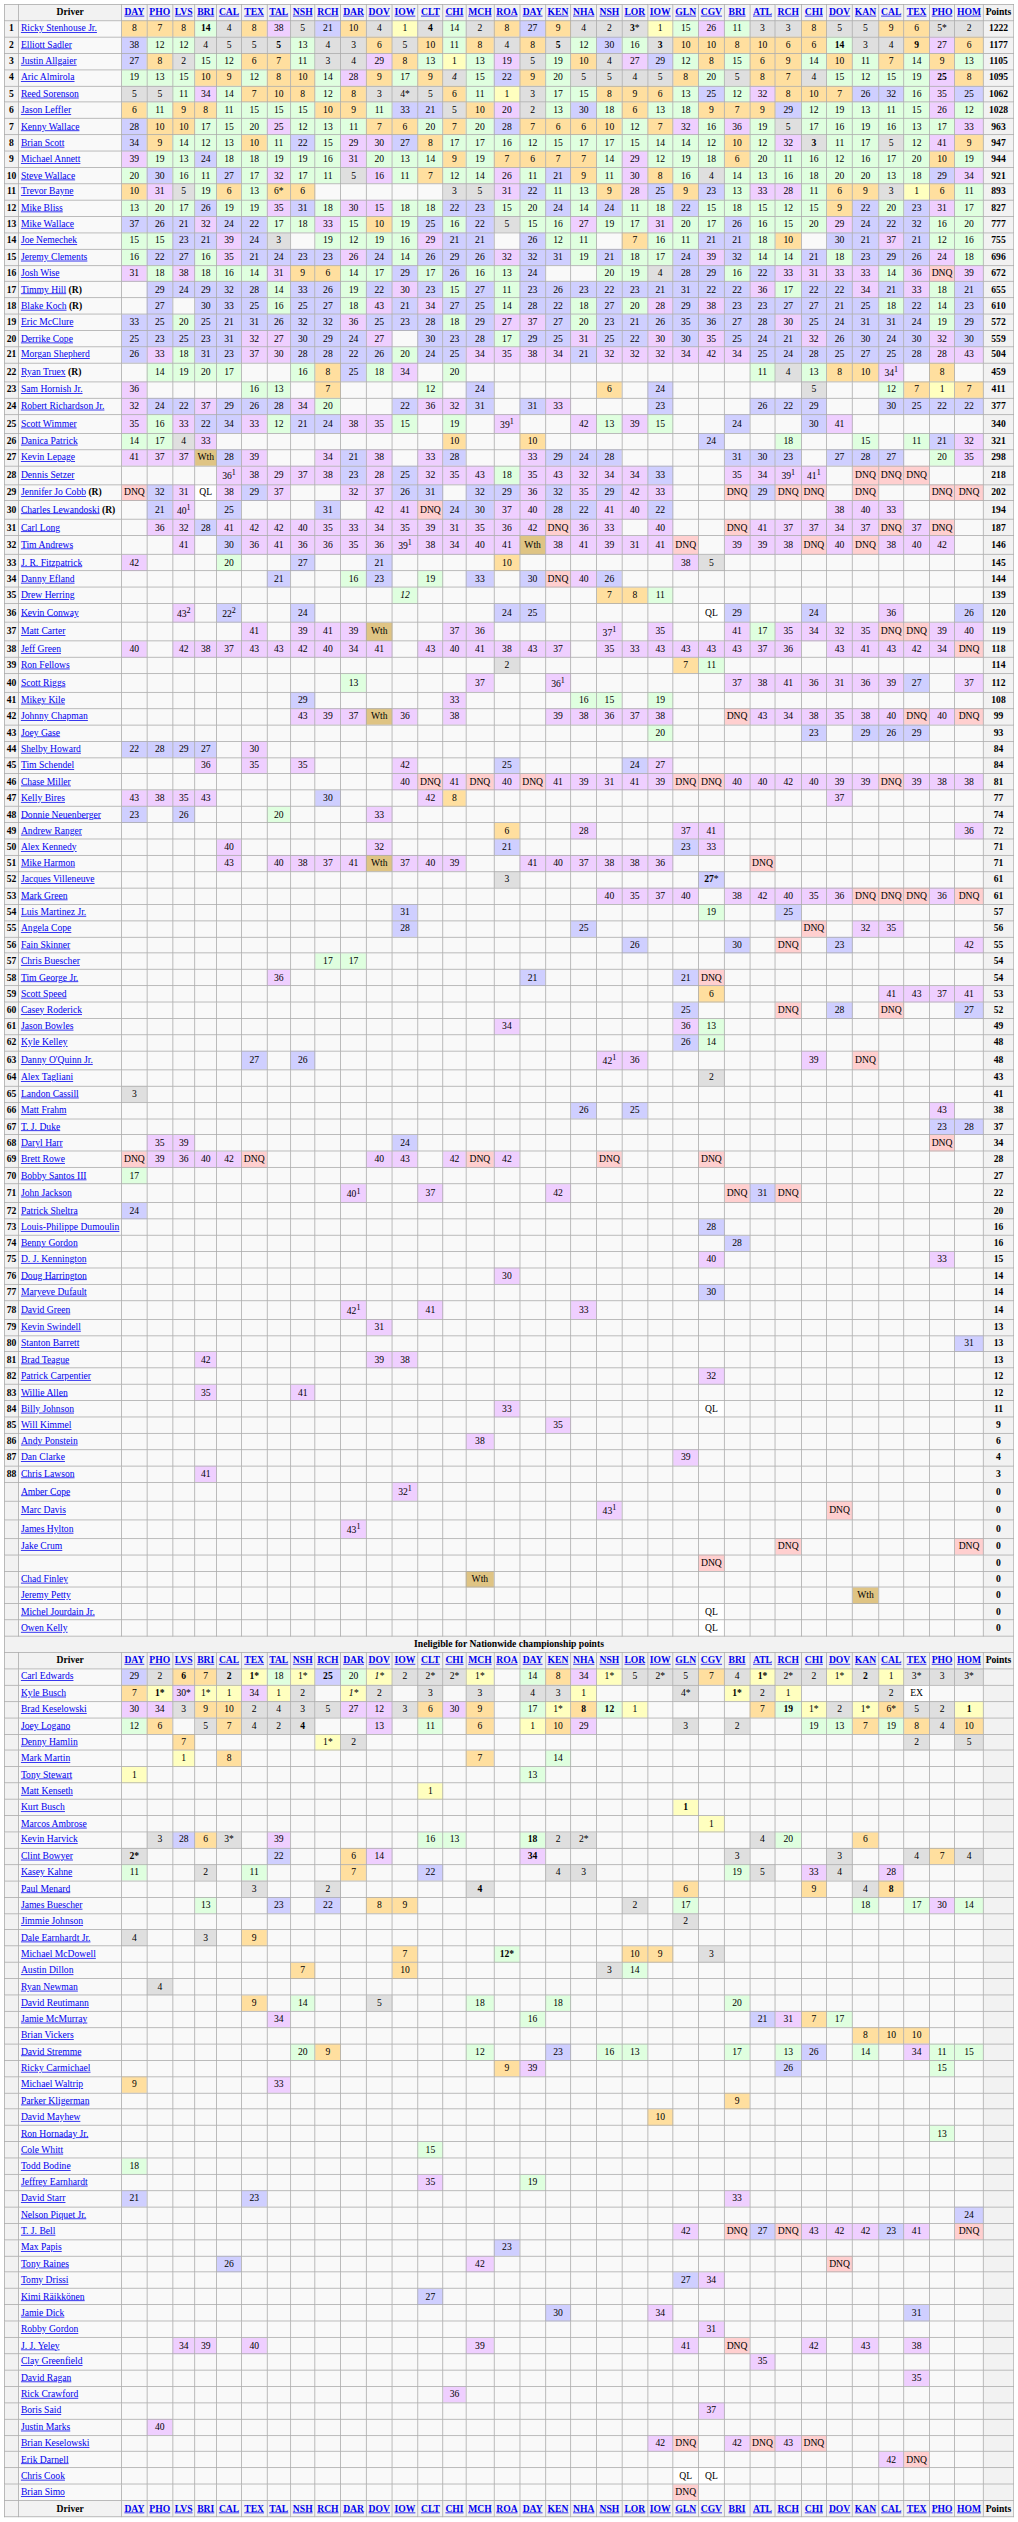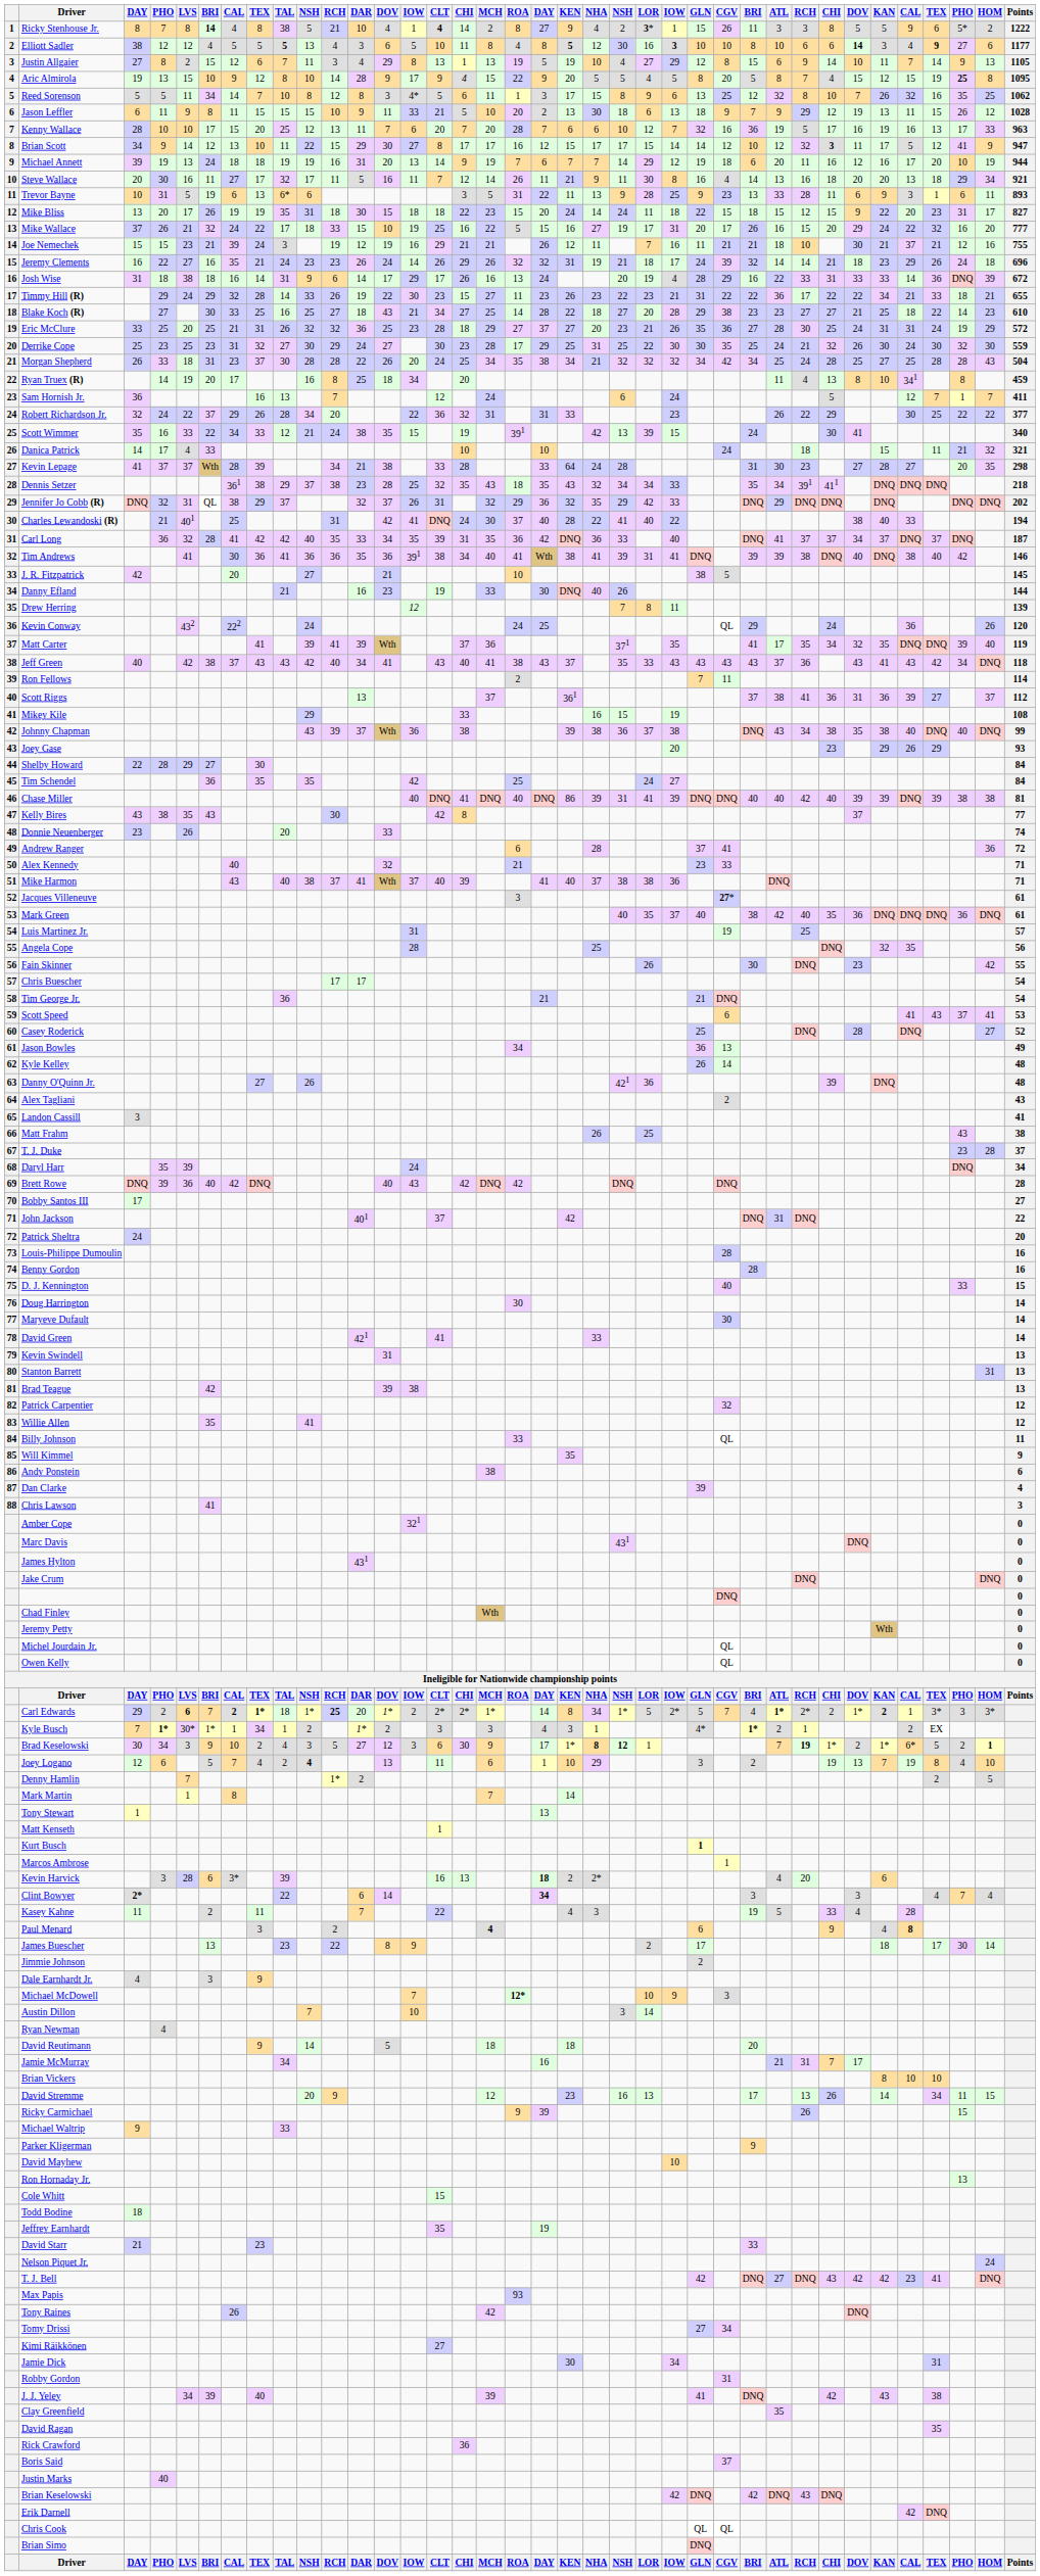Kevin Lepage | KEN: 29 -> 64
Chase Miller | KEN: 41 -> 86
Max Papis | ROA: 23 -> 93
